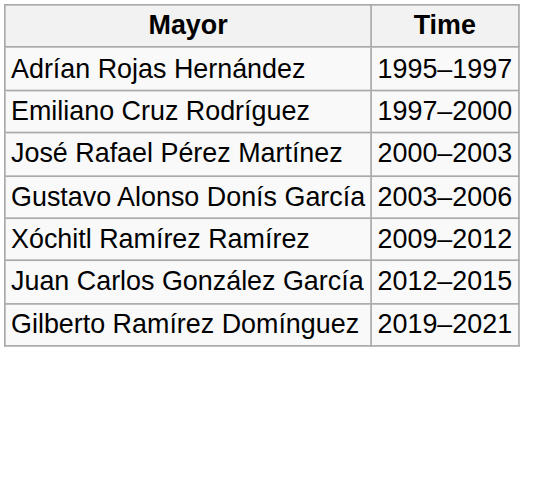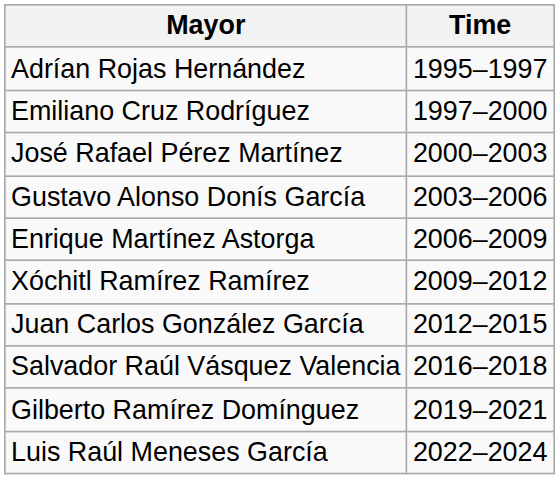+ row: Enrique Martínez Astorga | 2006–2009
+ row: Salvador Raúl Vásquez Valencia | 2016–2018
+ row: Luis Raúl Meneses García | 2022–2024
